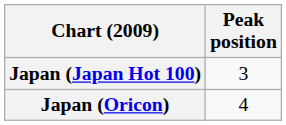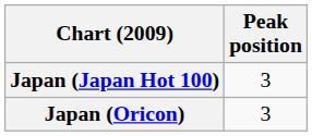Japan (Oricon) | Peak position: 4 -> 3
